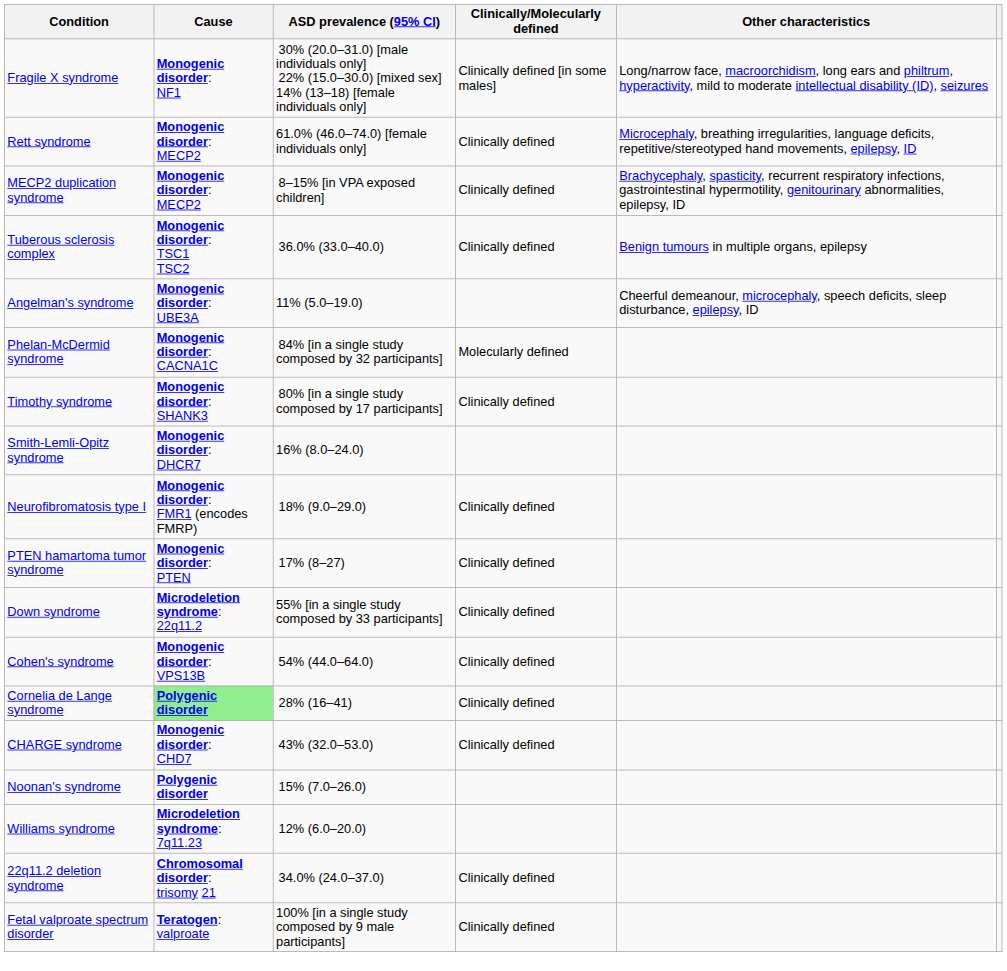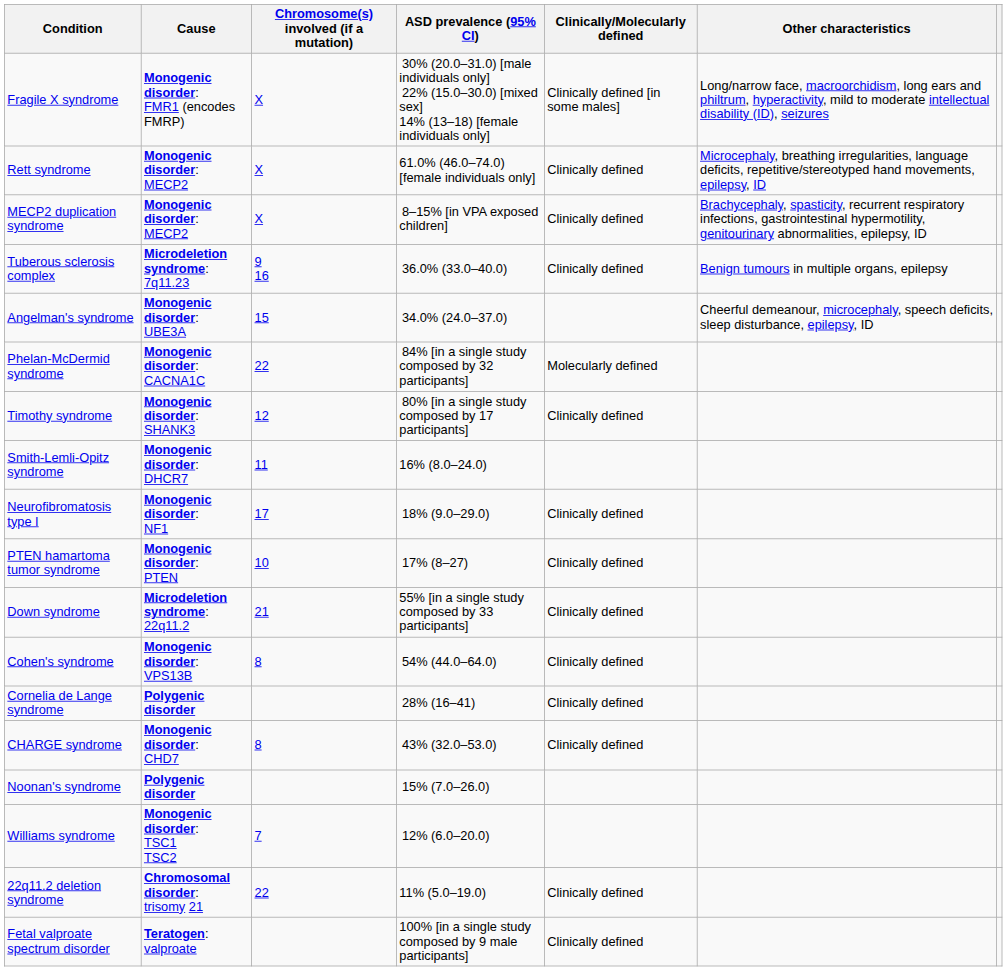+ column: Chromosome(s) involved (if a mutation) | X | X | X | 9 16 | 15 | 22 | 12 | 11 | 17 | 10 | 21 | 8 | 8 | 7 | 22
Fragile X syndrome | Cause: Monogenic disorder: NF1 -> Monogenic disorder: FMR1 (encodes FMRP)
Tuberous sclerosis complex | Cause: Monogenic disorder: TSC1 TSC2 -> Microdeletion syndrome: 7q11.23
Angelman's syndrome | ASD prevalence (95% CI): 11% (5.0–19.0) -> 34.0% (24.0–37.0)
Neurofibromatosis type I | Cause: Monogenic disorder: FMR1 (encodes FMRP) -> Monogenic disorder: NF1
Cornelia de Lange syndrome | Cause: lightgreen background -> no background
Williams syndrome | Cause: Microdeletion syndrome: 7q11.23 -> Monogenic disorder: TSC1 TSC2
22q11.2 deletion syndrome | ASD prevalence (95% CI): 34.0% (24.0–37.0) -> 11% (5.0–19.0)
